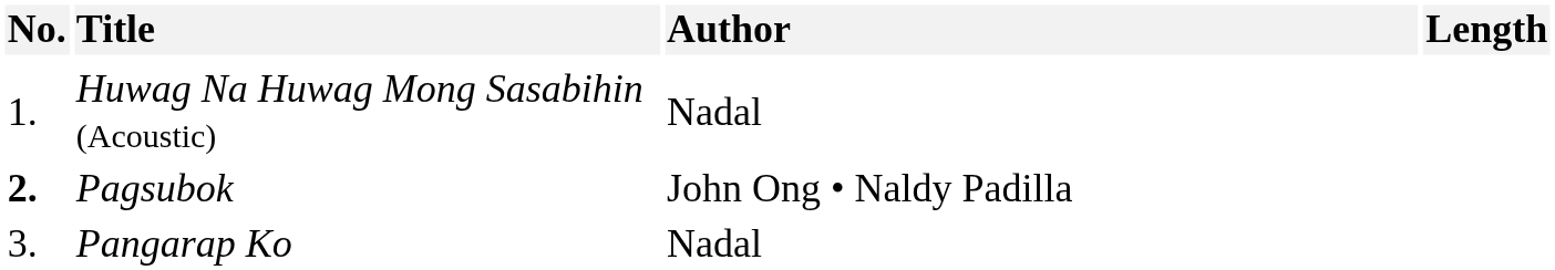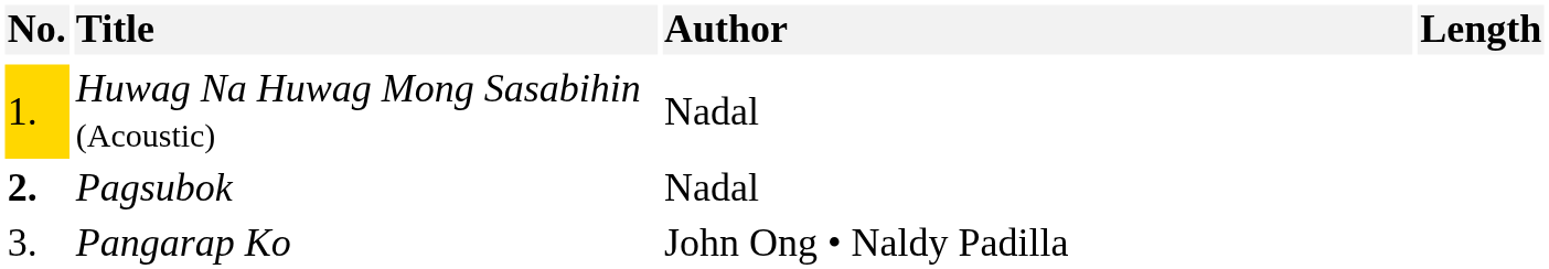Huwag Na Huwag Mong Sasabihin (Acoustic) | No.: no background -> gold background
Pagsubok | Author: John Ong • Naldy Padilla -> Nadal
Pangarap Ko | Author: Nadal -> John Ong • Naldy Padilla
